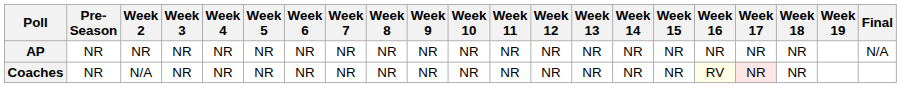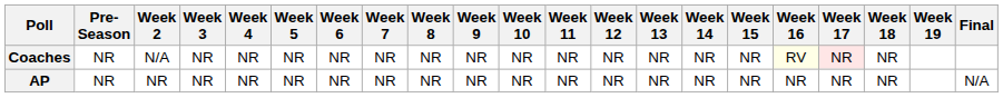rows swapped: AP <-> Coaches
